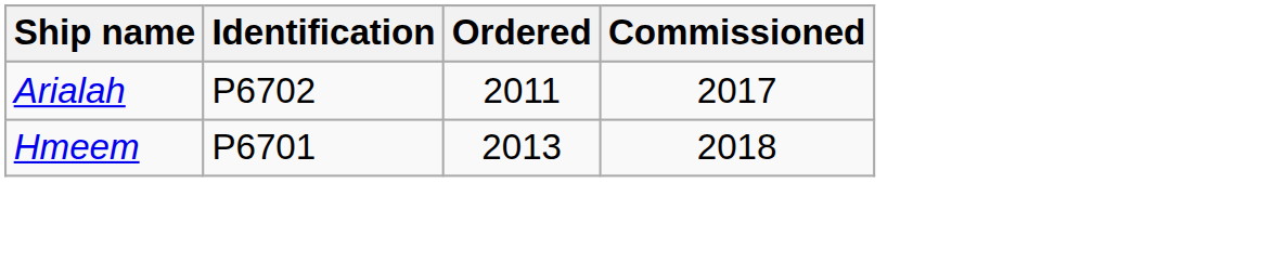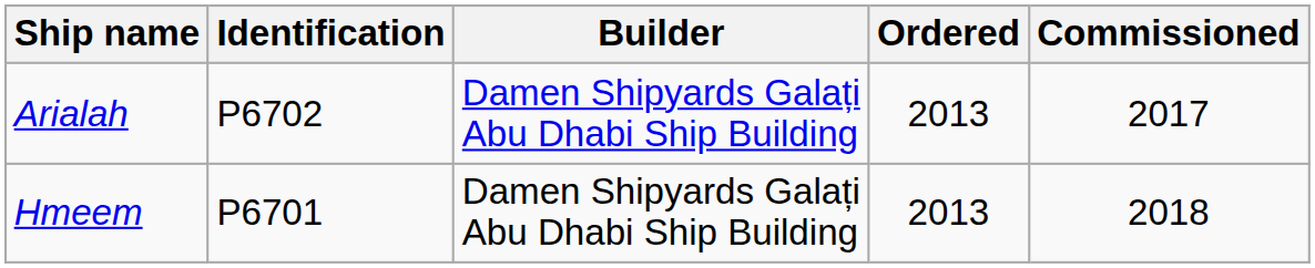+ column: Builder | Damen Shipyards Galați Abu Dhabi Ship Building | Damen Shipyards Galați Abu Dhabi Ship Building
Arialah | Ordered: 2011 -> 2013
